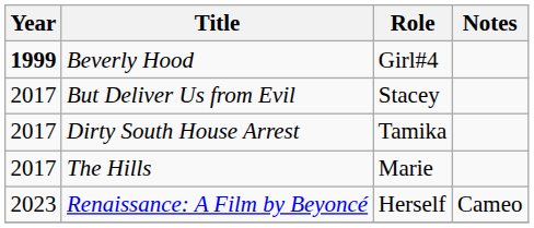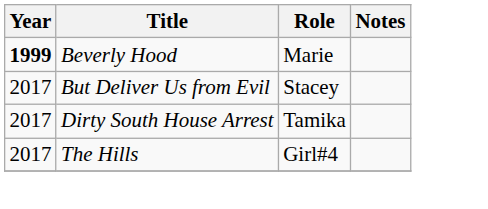Beverly Hood | Role: Girl#4 -> Marie
The Hills | Role: Marie -> Girl#4
- row: 2023 | Renaissance: A Film by Beyoncé | Herself | Cameo
